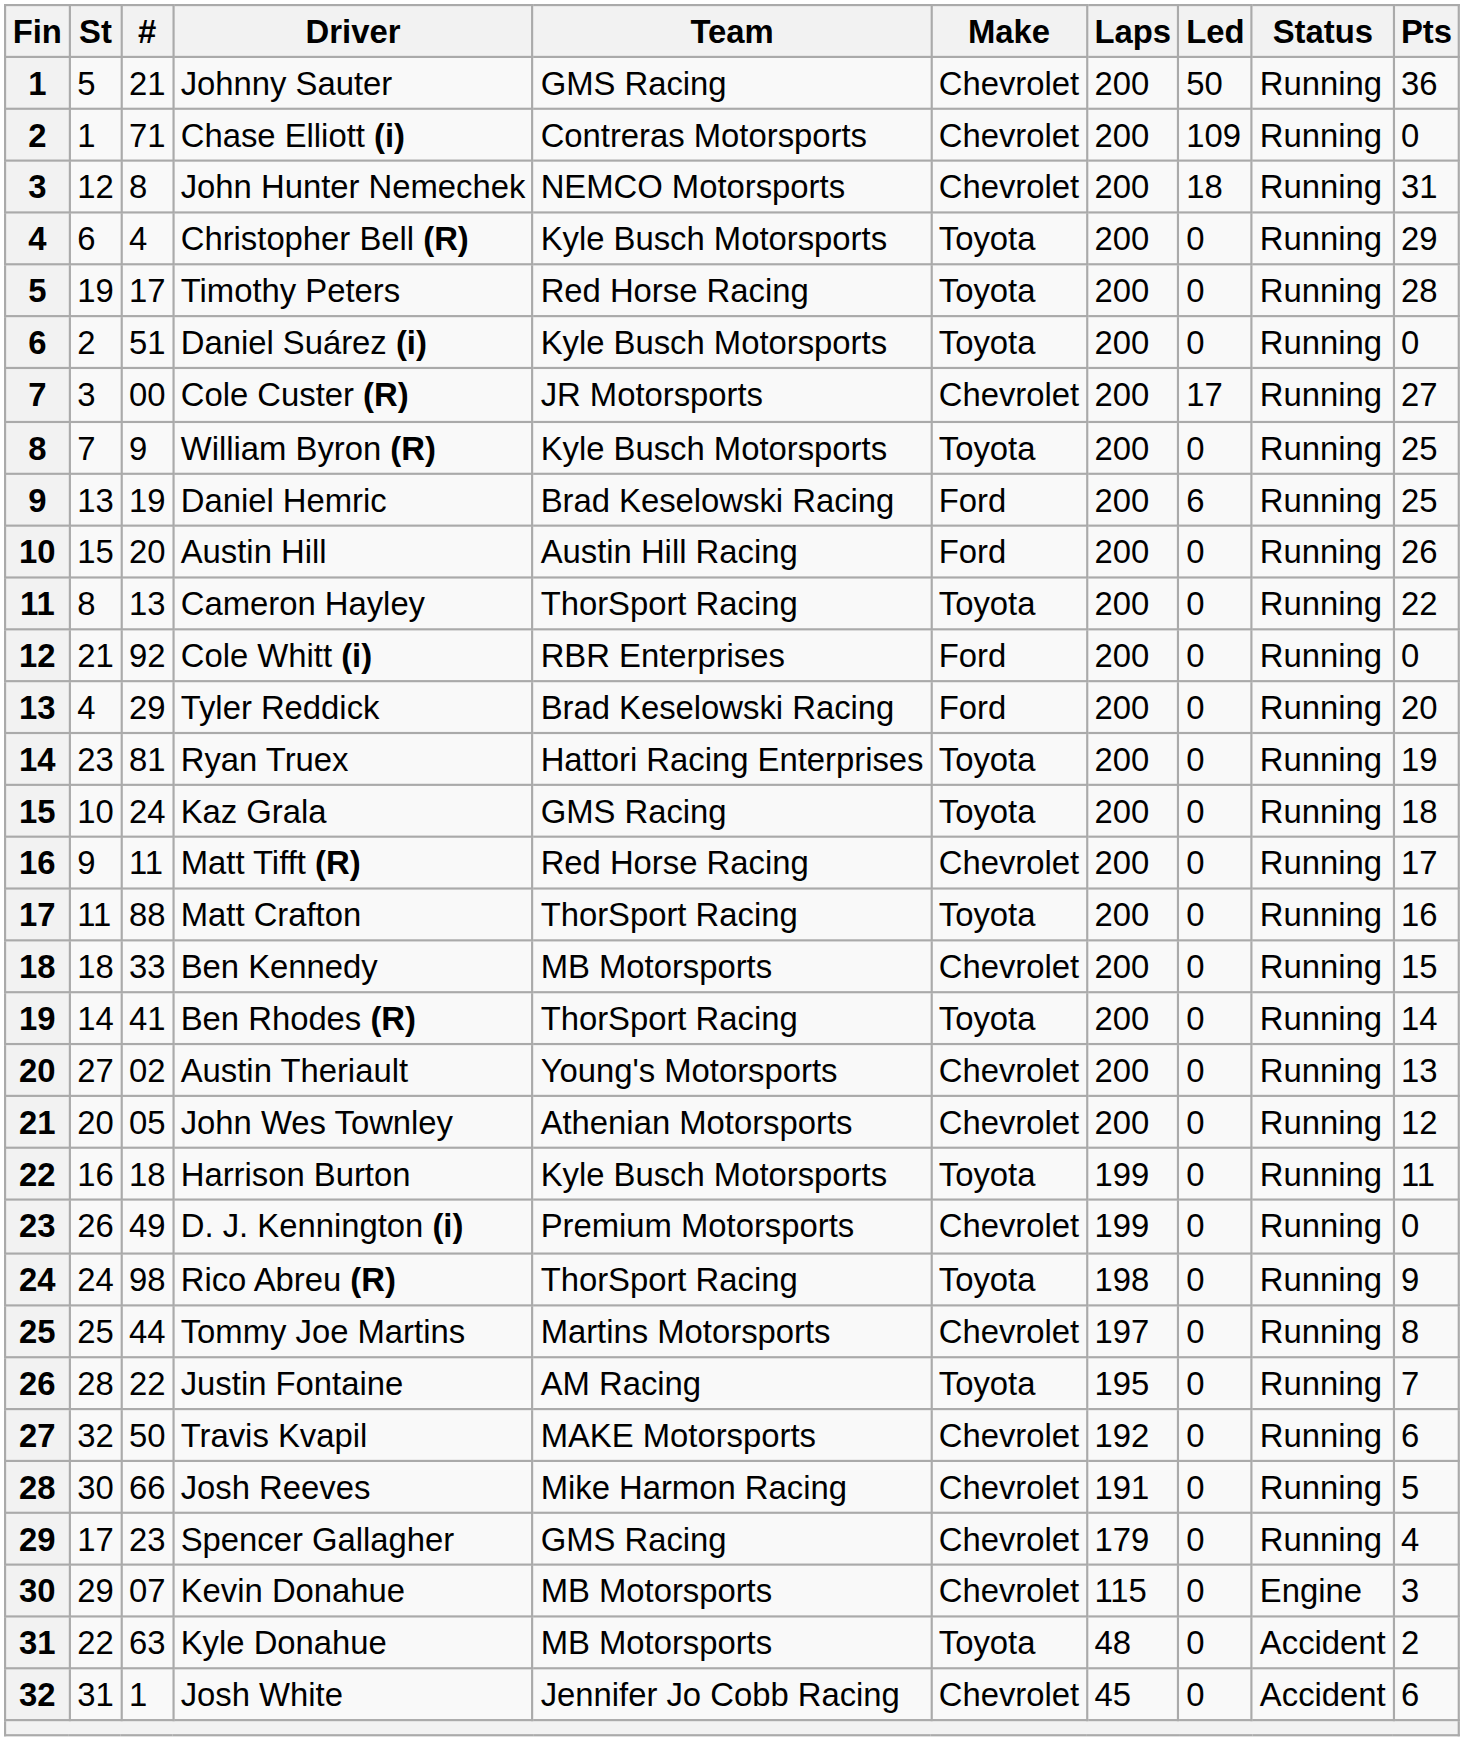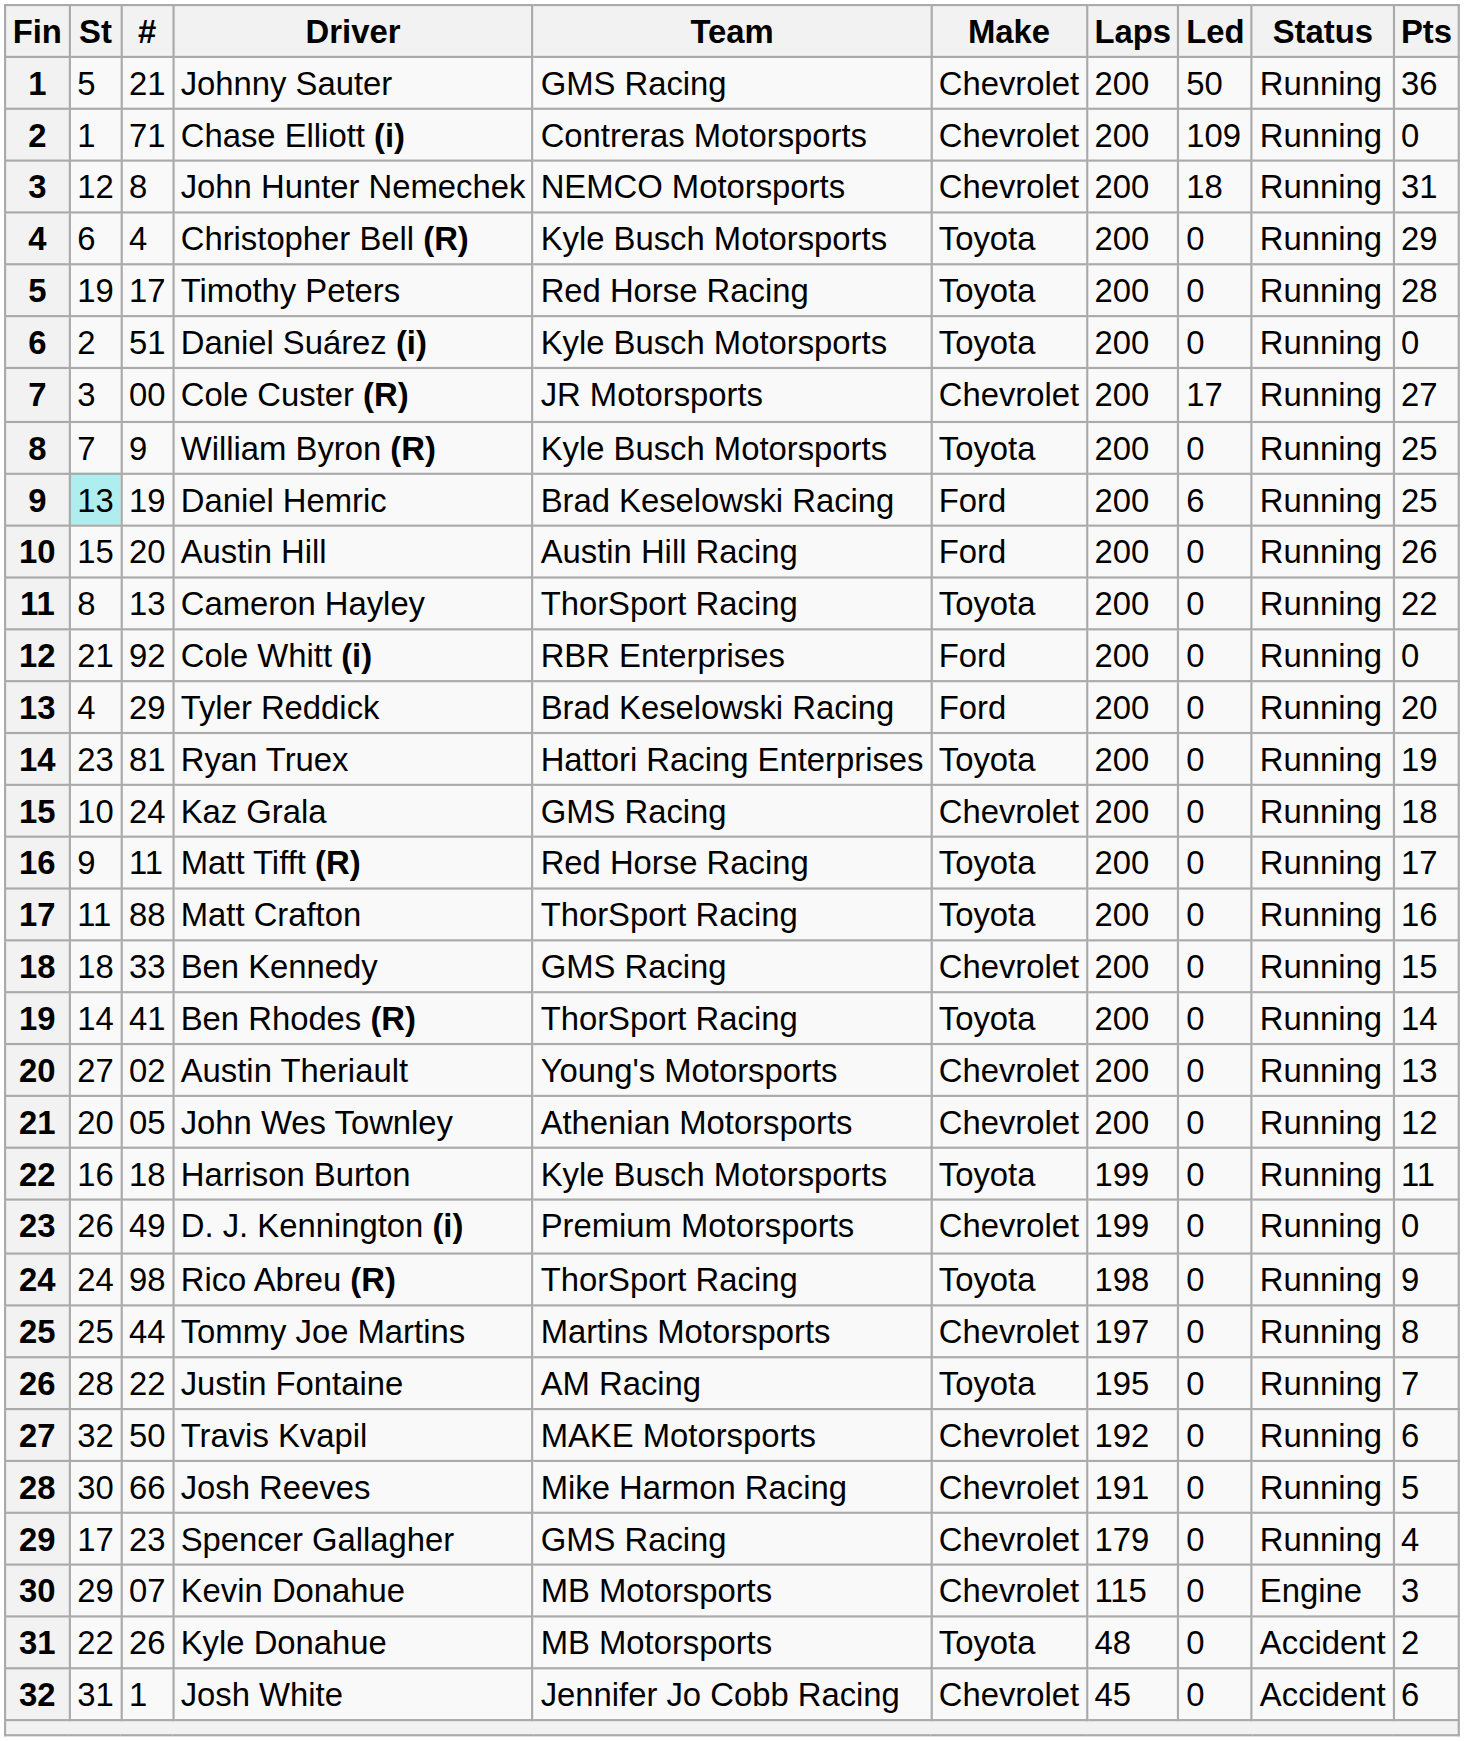Daniel Hemric | St: no background -> paleturquoise background
Kaz Grala | Make: Toyota -> Chevrolet
Matt Tifft (R) | Make: Chevrolet -> Toyota
Ben Kennedy | Team: MB Motorsports -> GMS Racing
Kyle Donahue | #: 63 -> 26
